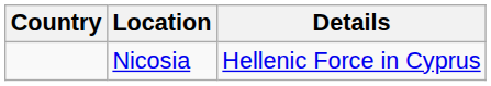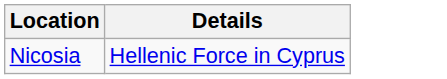- column: Country
